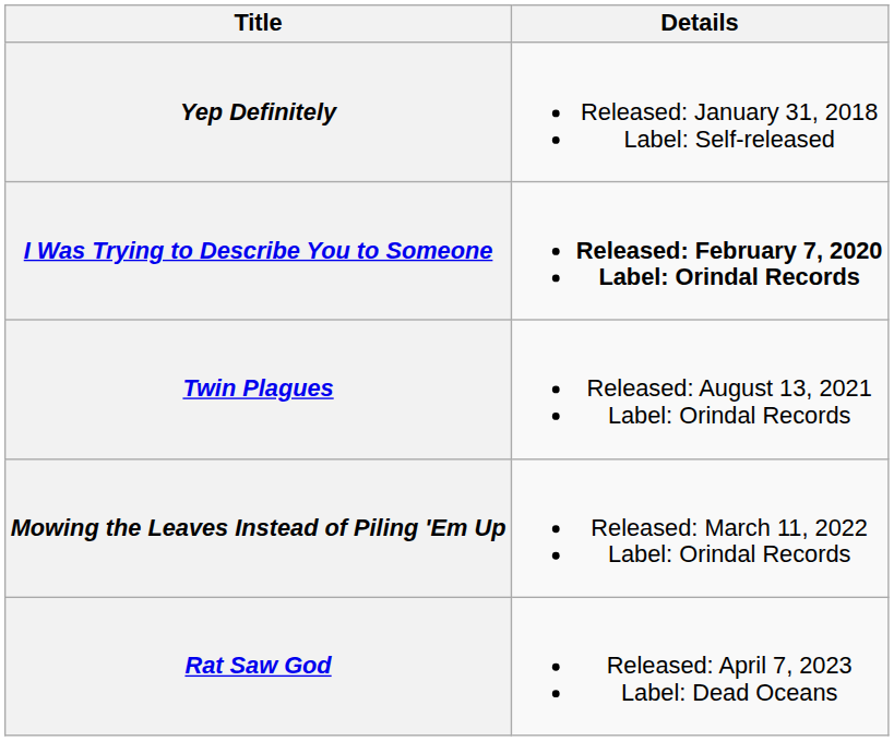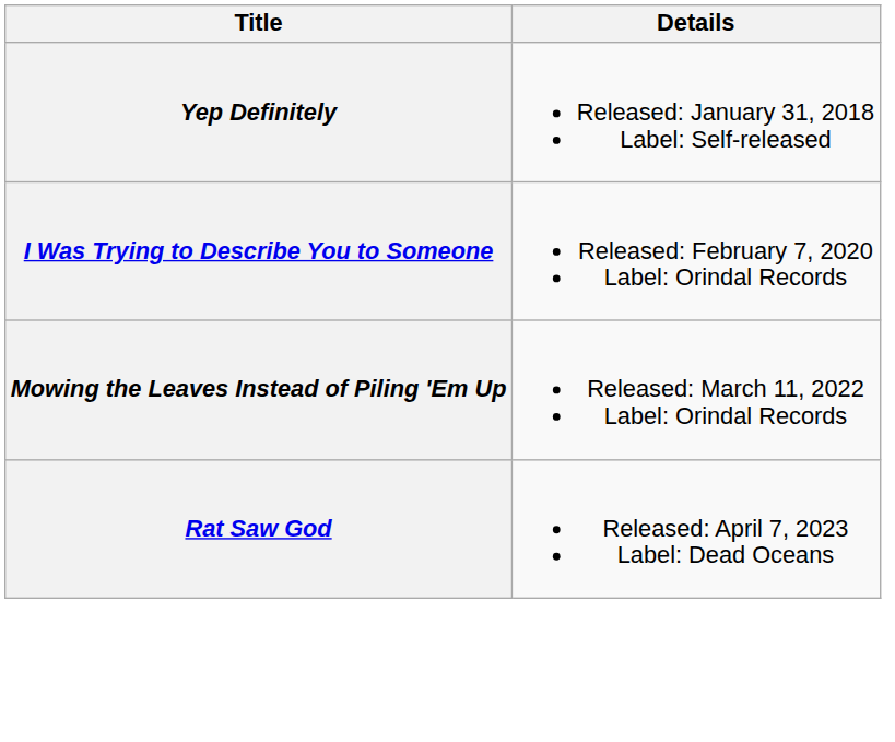I Was Trying to Describe You to Someone | Details: bold -> normal
- row: Twin Plagues | Released: August 13, 2021 Label: Orindal Records
